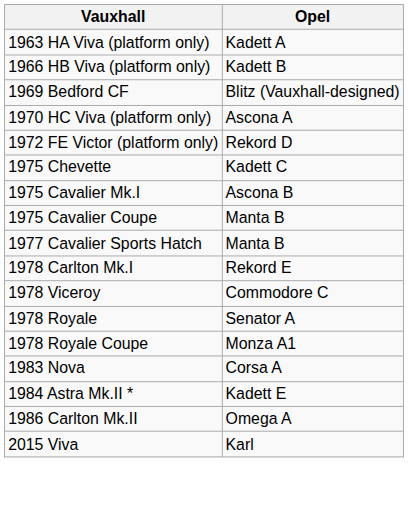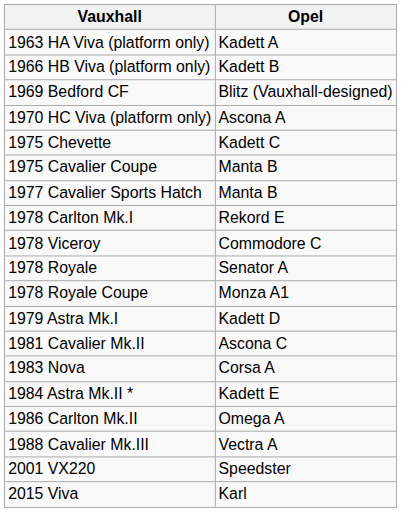- row: 1972 FE Victor (platform only) | Rekord D
- row: 1975 Cavalier Mk.I | Ascona B
+ row: 1979 Astra Mk.I | Kadett D
+ row: 1981 Cavalier Mk.II | Ascona C
+ row: 1988 Cavalier Mk.III | Vectra A
+ row: 2001 VX220 | Speedster
